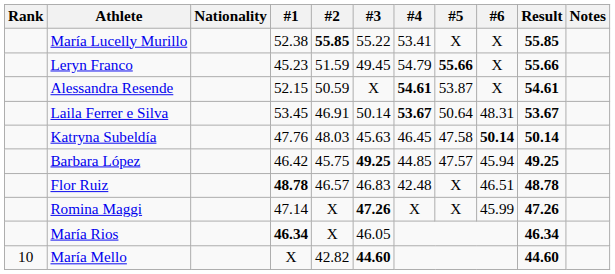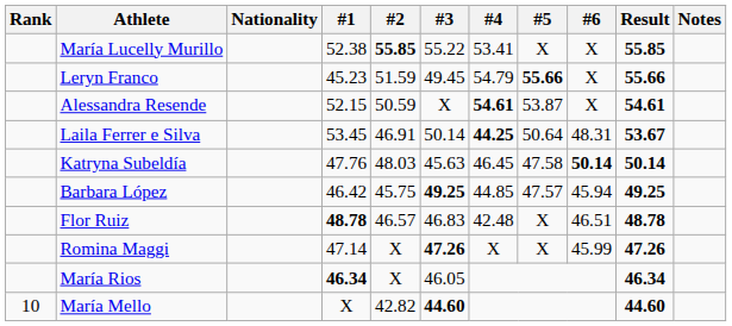Laila Ferrer e Silva | #4: 53.67 -> 44.25
